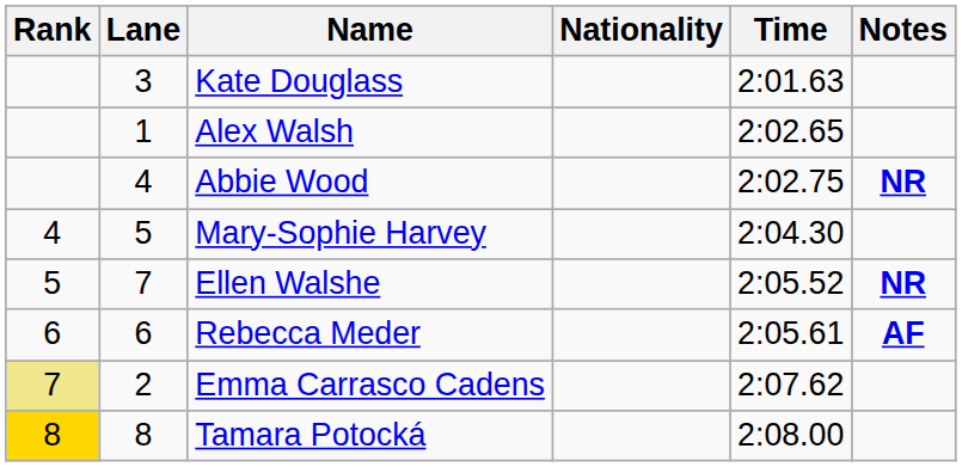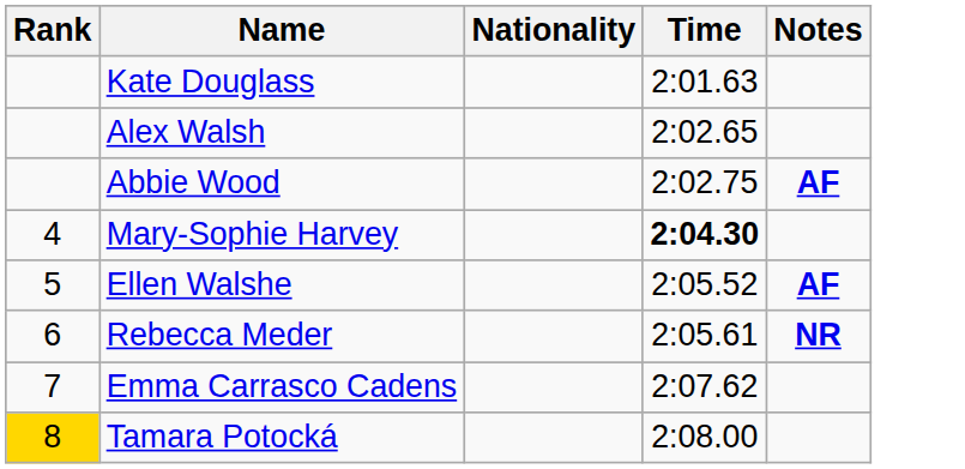- column: Lane | 3 | 1 | 4 | 5 | 7 | 6 | 2 | 8
Abbie Wood | Notes: NR -> AF
Mary-Sophie Harvey | Time: normal -> bold
Ellen Walshe | Notes: NR -> AF
Rebecca Meder | Notes: AF -> NR
Emma Carrasco Cadens | Rank: khaki background -> no background
